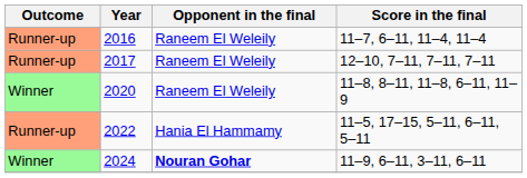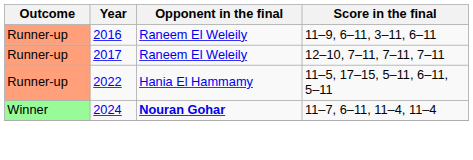2016 | Score in the final: 11–7, 6–11, 11–4, 11–4 -> 11–9, 6–11, 3–11, 6–11
- row: Winner | 2020 | Raneem El Weleily | 11–8, 8–11, 11–8, 6–11, 11–9
2024 | Score in the final: 11–9, 6–11, 3–11, 6–11 -> 11–7, 6–11, 11–4, 11–4
